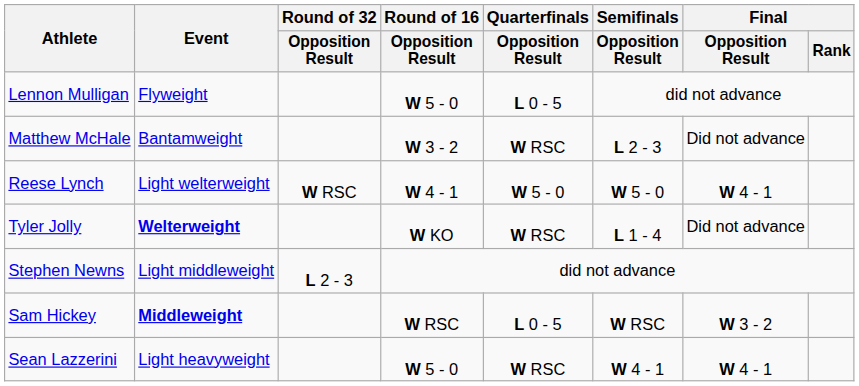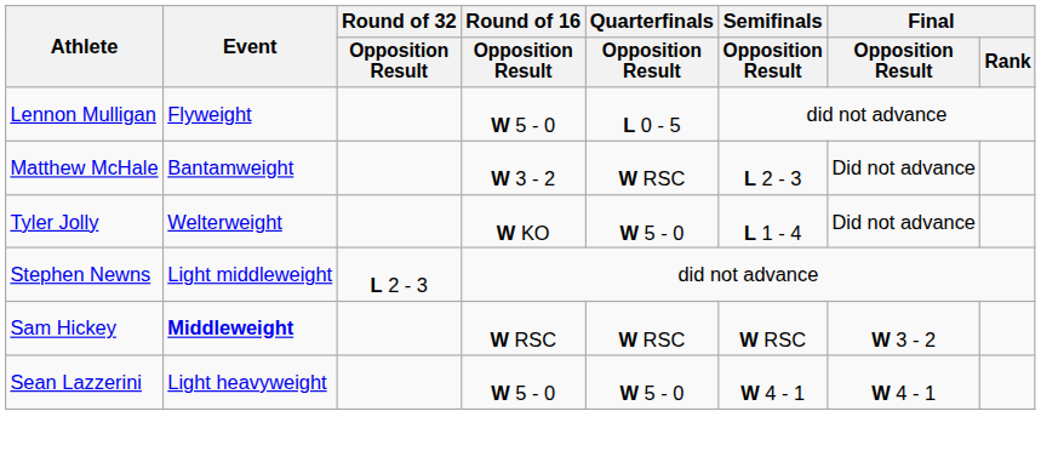- row: Reese Lynch | Light welterweight | W RSC | W 4 - 1 | W 5 - 0 | W 5 - 0 | W 4 - 1
Tyler Jolly | Event: bold -> normal
Tyler Jolly | Quarterfinals / Opposition Result: W RSC -> W 5 - 0
Sam Hickey | Quarterfinals / Opposition Result: L 0 - 5 -> W RSC
Sean Lazzerini | Quarterfinals / Opposition Result: W RSC -> W 5 - 0
